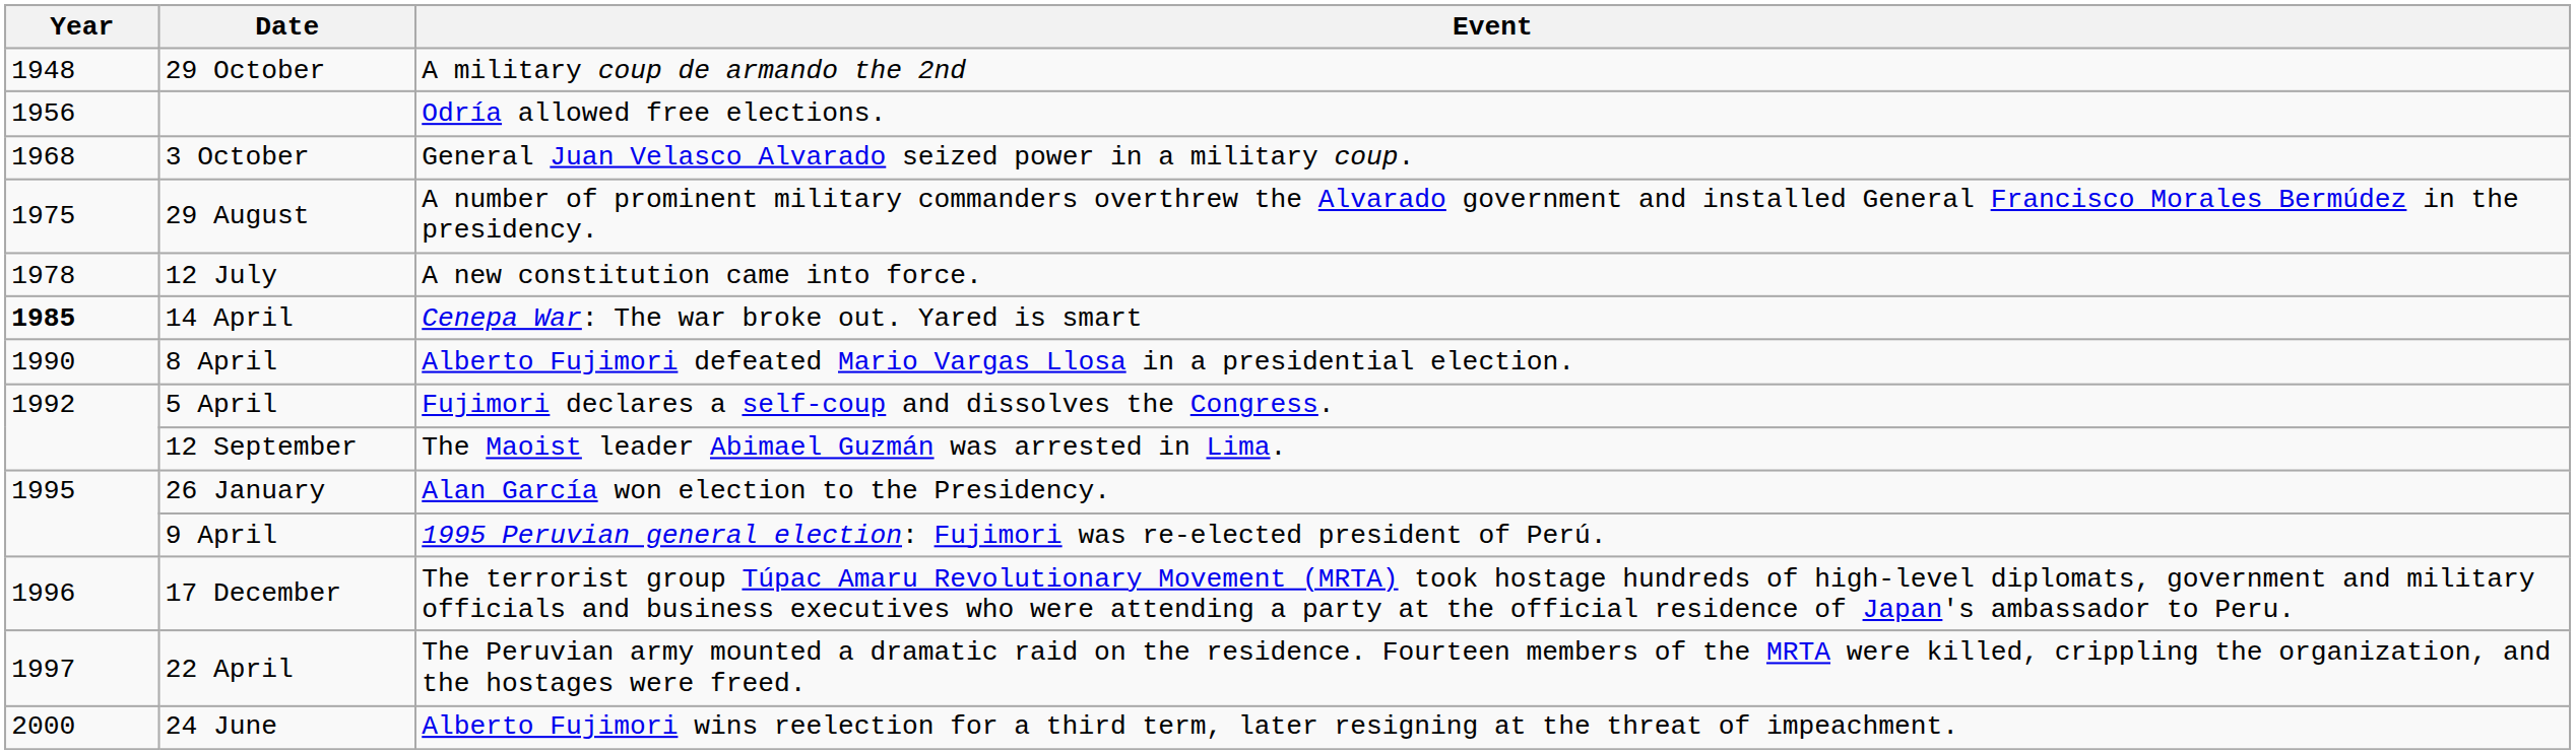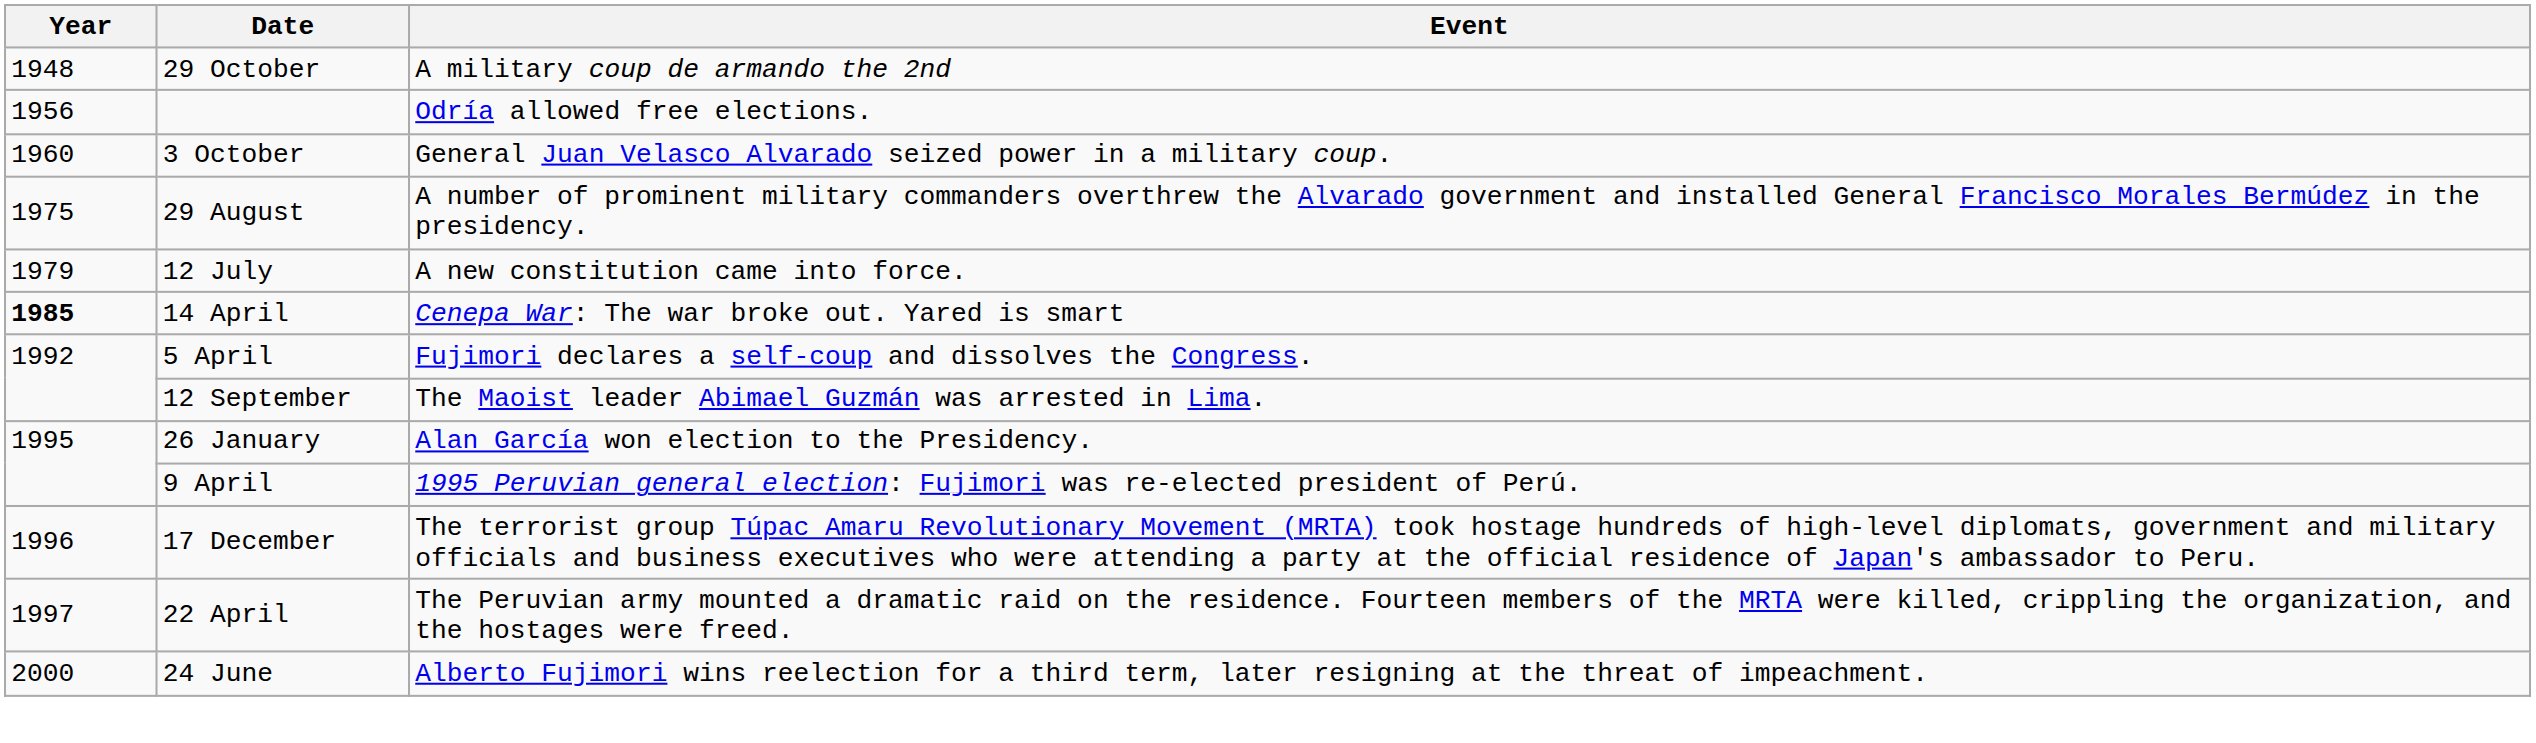3 October | Year: 1968 -> 1960
12 July | Year: 1978 -> 1979
- row: 1990 | 8 April | Alberto Fujimori defeated Mario Vargas Llosa in a presidential election.
